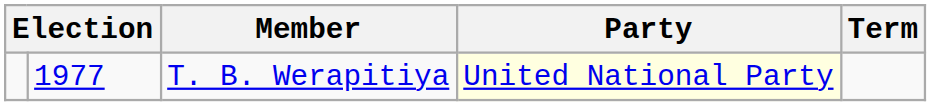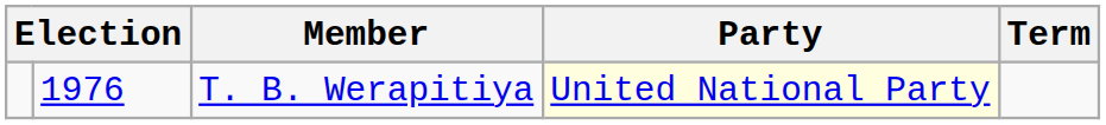T. B. Werapitiya | column 2: 1977 -> 1976
